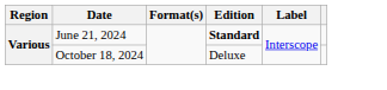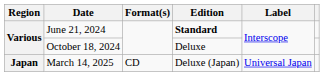+ row: Japan | March 14, 2025 | CD | Deluxe (Japan) | Universal Japan
